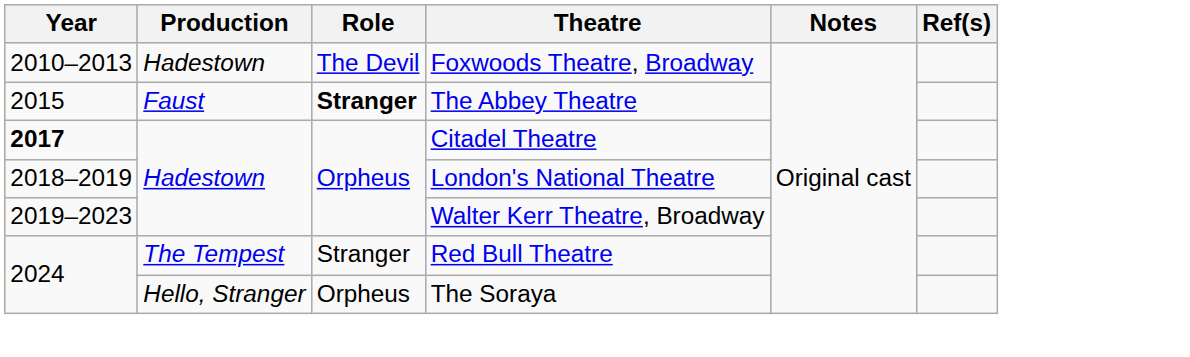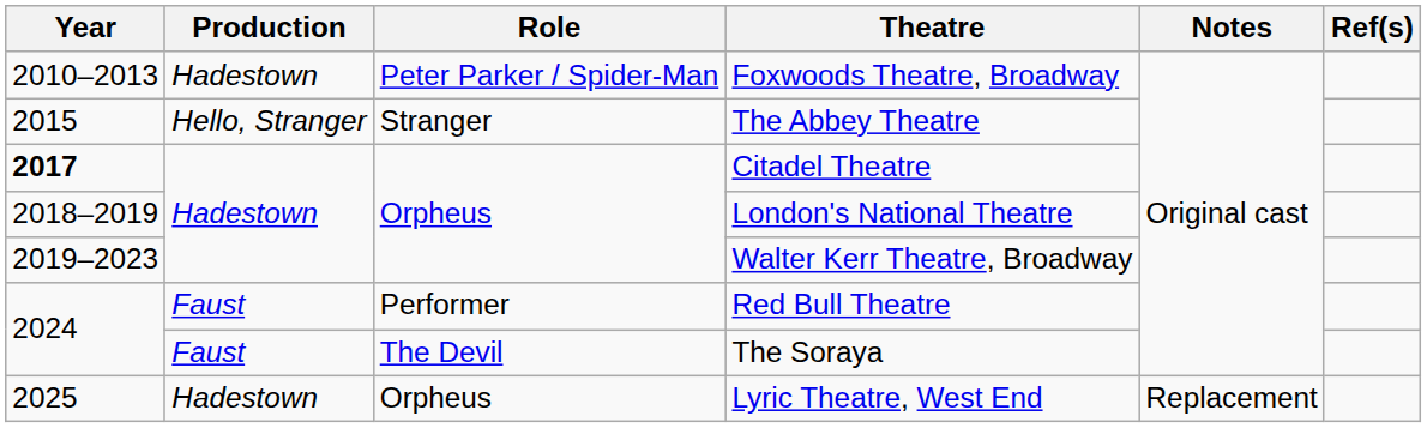Foxwoods Theatre, Broadway | Role: The Devil -> Peter Parker / Spider-Man
The Abbey Theatre | Production: Faust -> Hello, Stranger
The Abbey Theatre | Role: bold -> normal
Red Bull Theatre | Production: The Tempest -> Faust
Red Bull Theatre | Role: Stranger -> Performer
The Soraya | Production: Hello, Stranger -> Faust
The Soraya | Role: Orpheus -> The Devil
+ row: 2025 | Hadestown | Orpheus | Lyric Theatre, West End | Replacement
